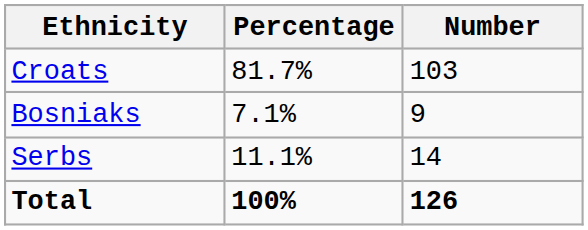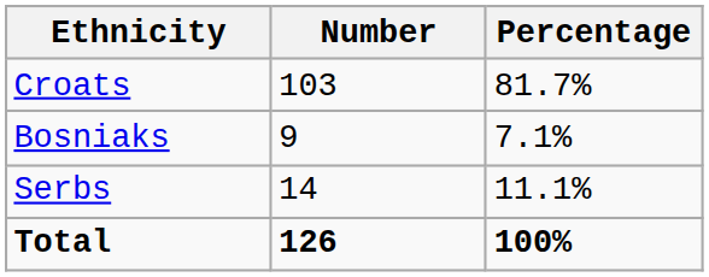columns swapped: Number <-> Percentage
